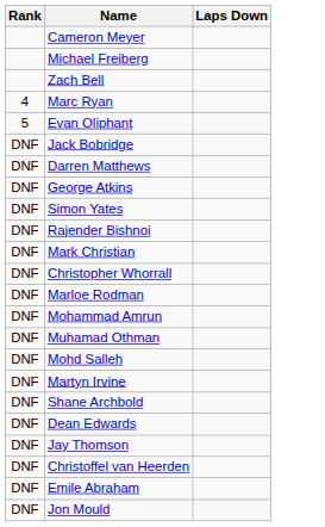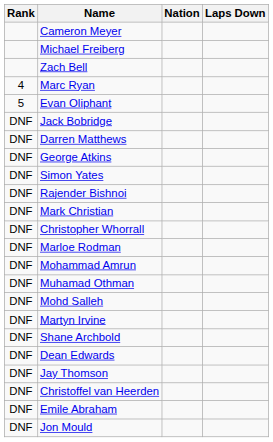+ column: Nation
